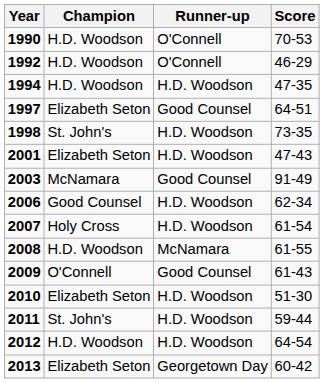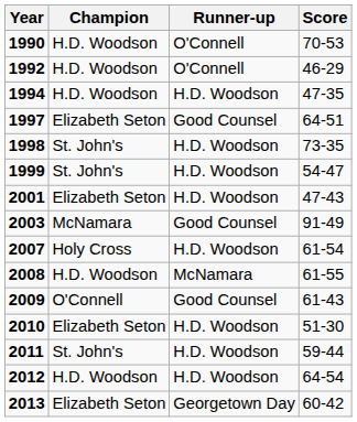+ row: 1999 | St. John's | H.D. Woodson | 54-47
- row: 2006 | Good Counsel | H.D. Woodson | 62-34
